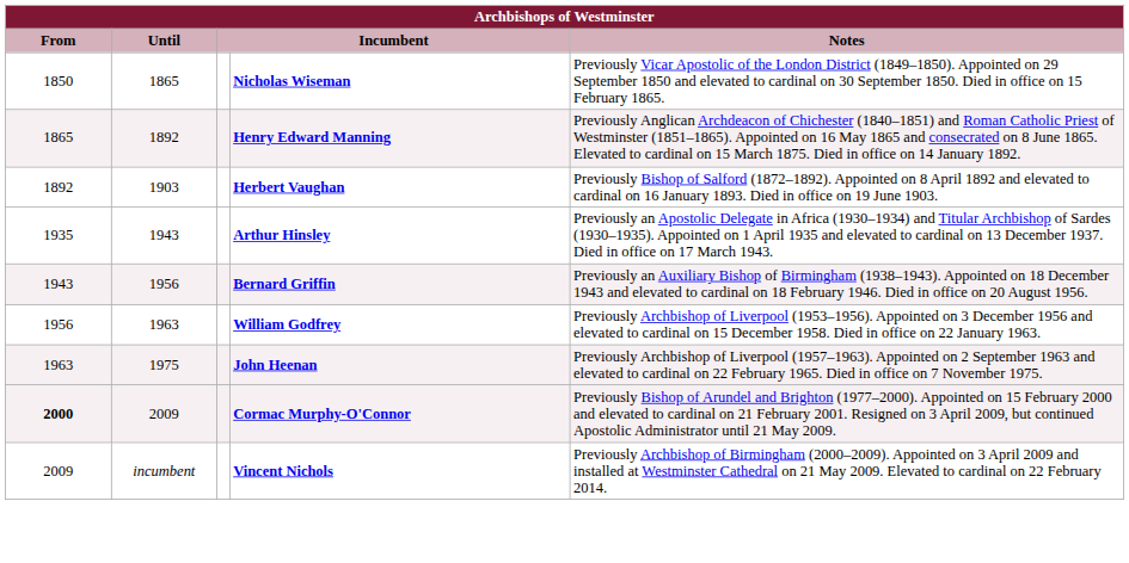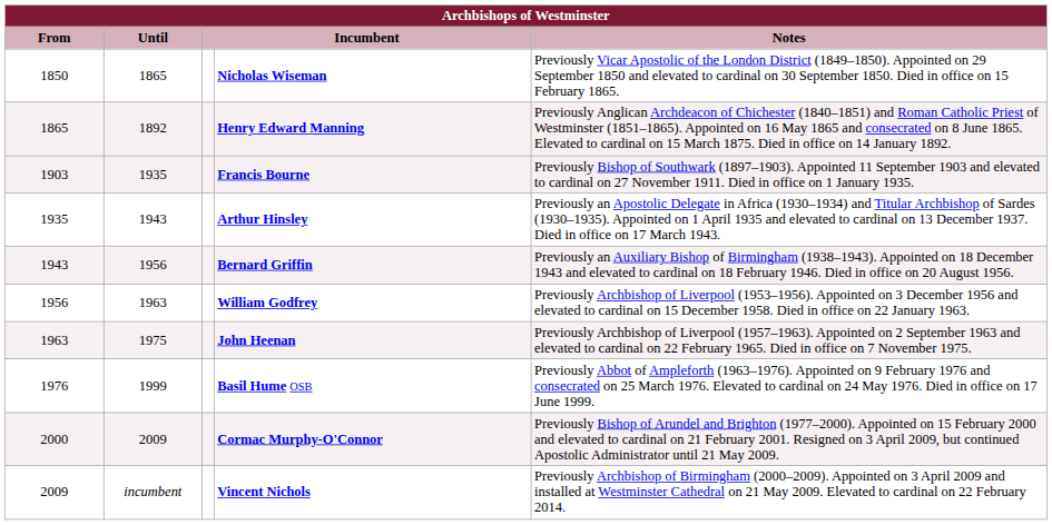- row: 1892 | 1903 | Herbert Vaughan | Previously Bishop of Salford (1872–1892). Appointed on 8 April 1892 and elevated to cardinal on 16 January 1893. Died in office on 19 June 1903.
+ row: 1903 | 1935 | Francis Bourne | Previously Bishop of Southwark (1897–1903). Appointed 11 September 1903 and elevated to cardinal on 27 November 1911. Died in office on 1 January 1935.
+ row: 1976 | 1999 | Basil Hume OSB | Previously Abbot of Ampleforth (1963–1976). Appointed on 9 February 1976 and consecrated on 25 March 1976. Elevated to cardinal on 24 May 1976. Died in office on 17 June 1999.
Cormac Murphy-O'Connor | From: bold -> normal
